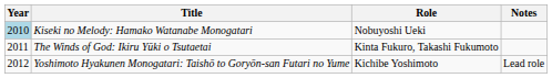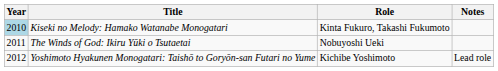Kiseki no Melody: Hamako Watanabe Monogatari | Role: Nobuyoshi Ueki -> Kinta Fukuro, Takashi Fukumoto
The Winds of God: Ikiru Yūki o Tsutaetai | Role: Kinta Fukuro, Takashi Fukumoto -> Nobuyoshi Ueki
